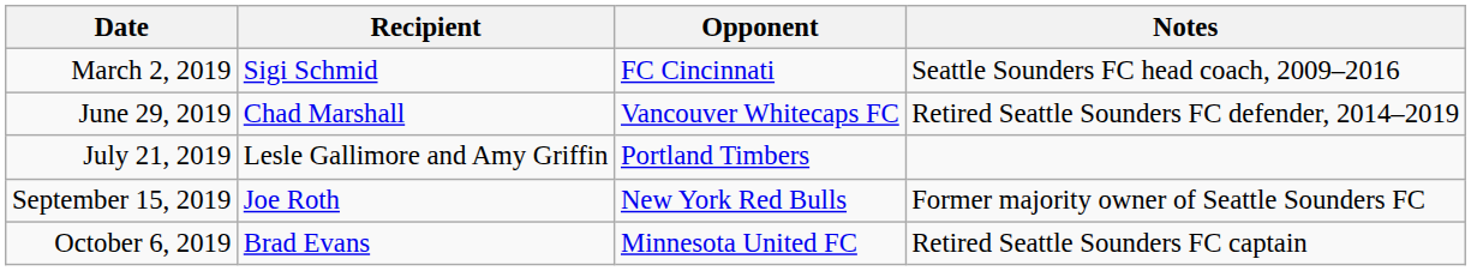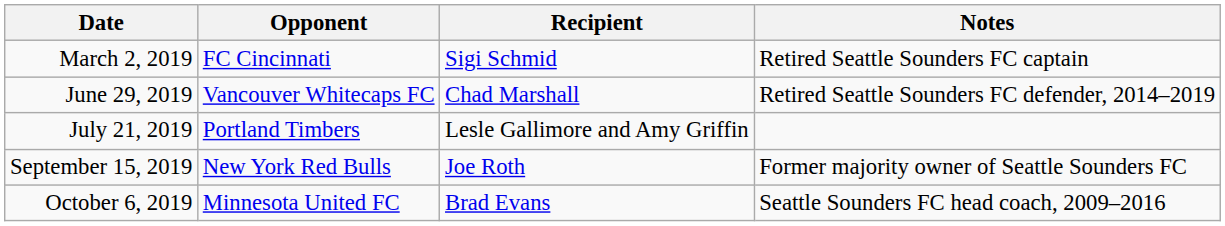columns swapped: Opponent <-> Recipient
March 2, 2019 | Notes: Seattle Sounders FC head coach, 2009–2016 -> Retired Seattle Sounders FC captain
October 6, 2019 | Notes: Retired Seattle Sounders FC captain -> Seattle Sounders FC head coach, 2009–2016
